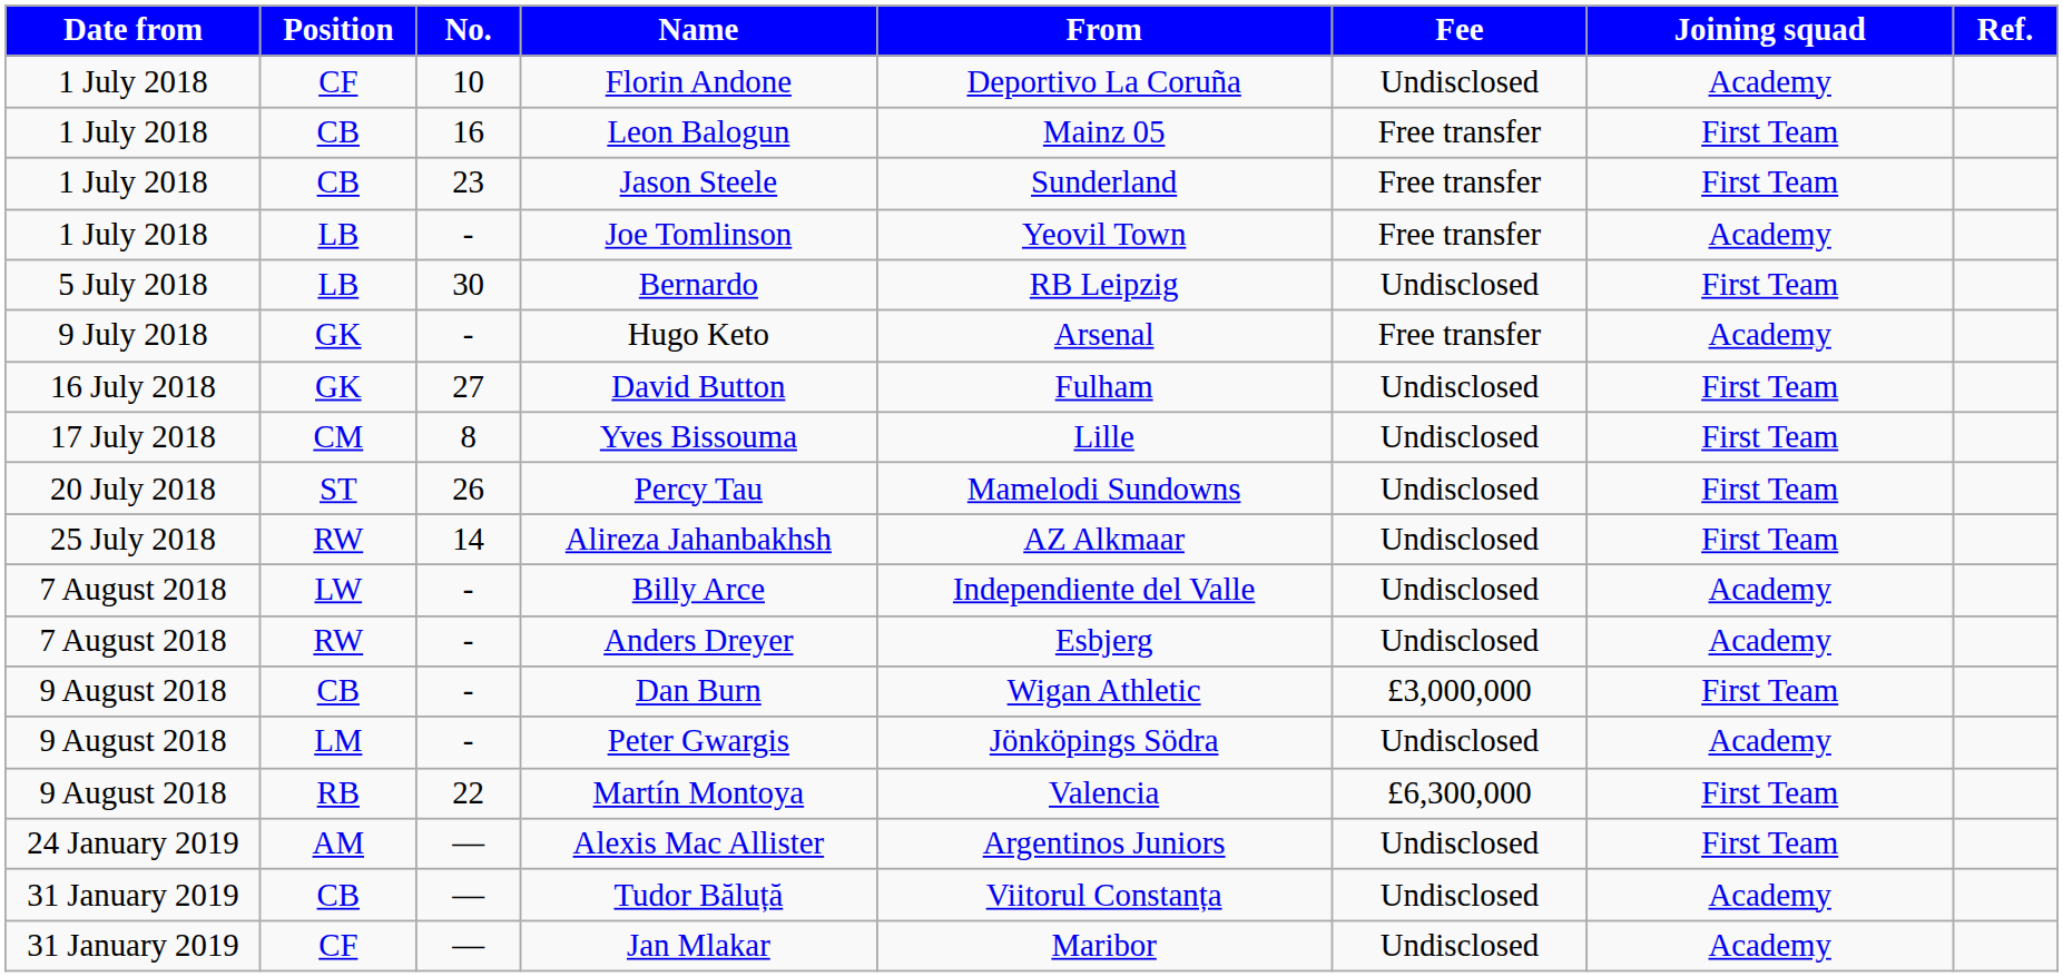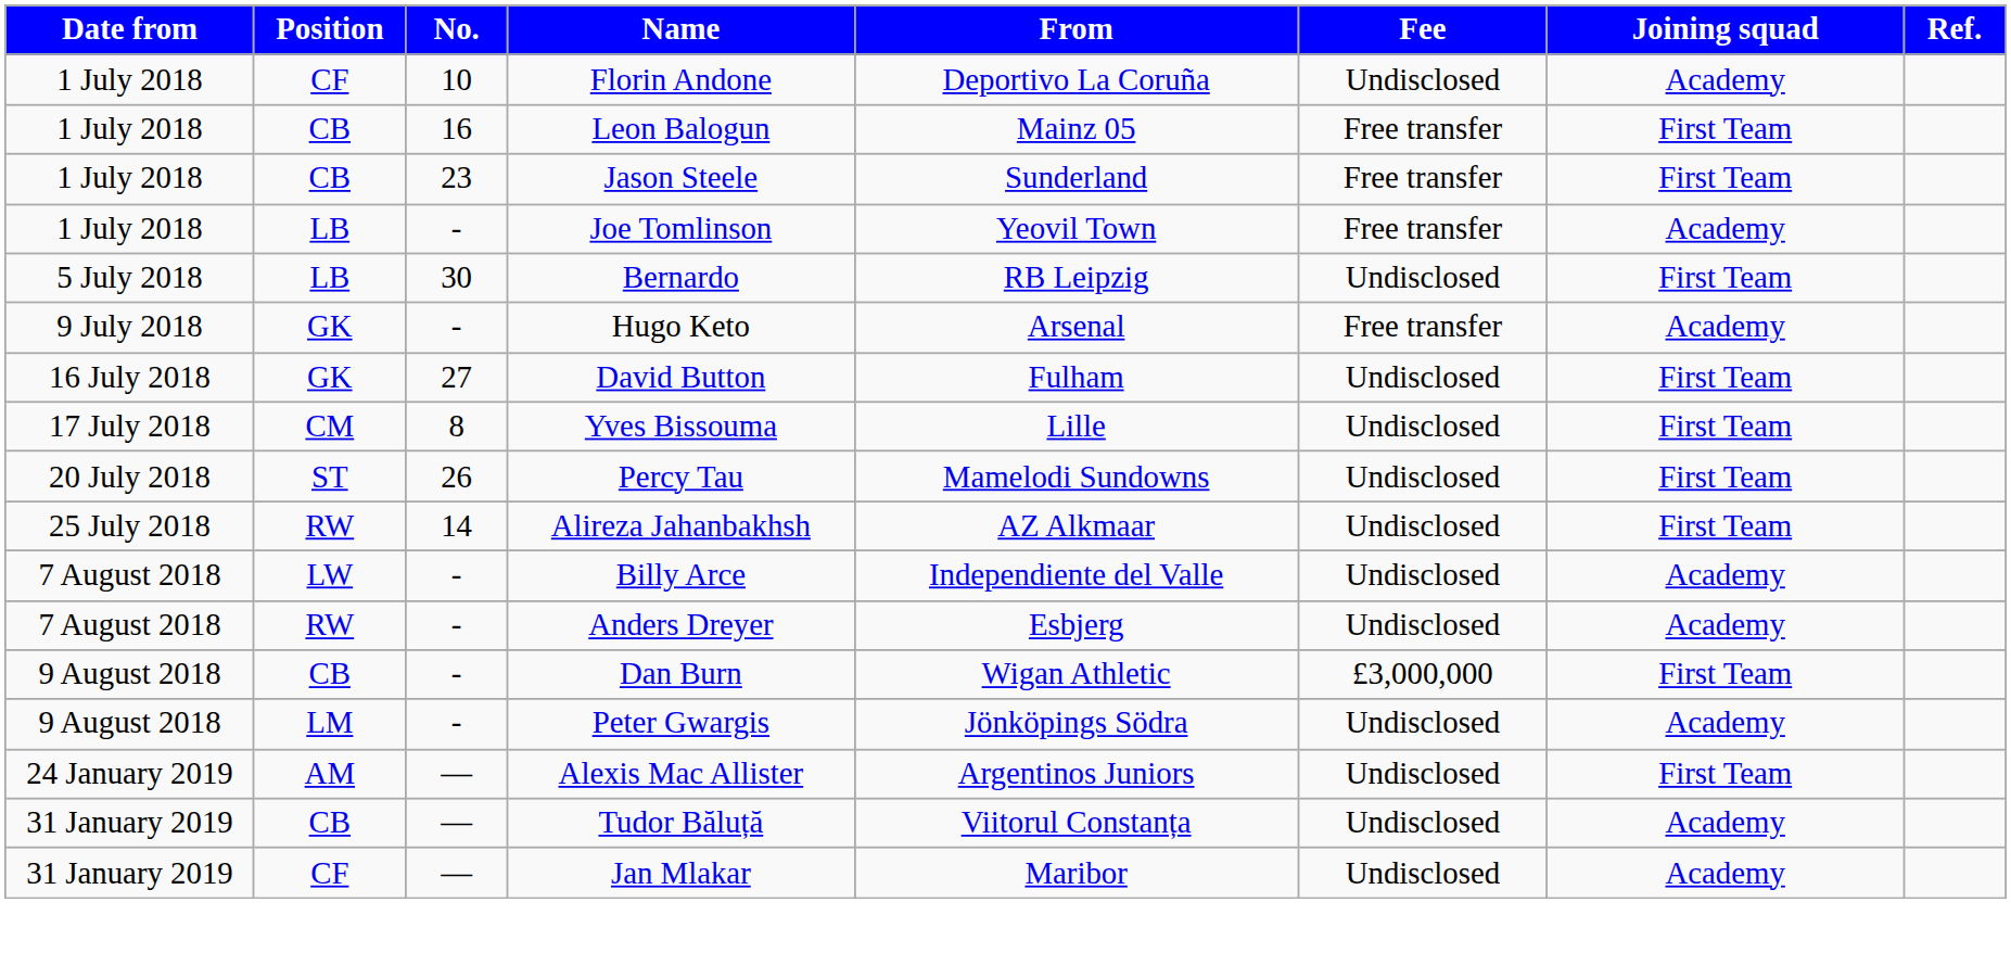- row: 9 August 2018 | RB | 22 | Martín Montoya | Valencia | £6,300,000 | First Team
